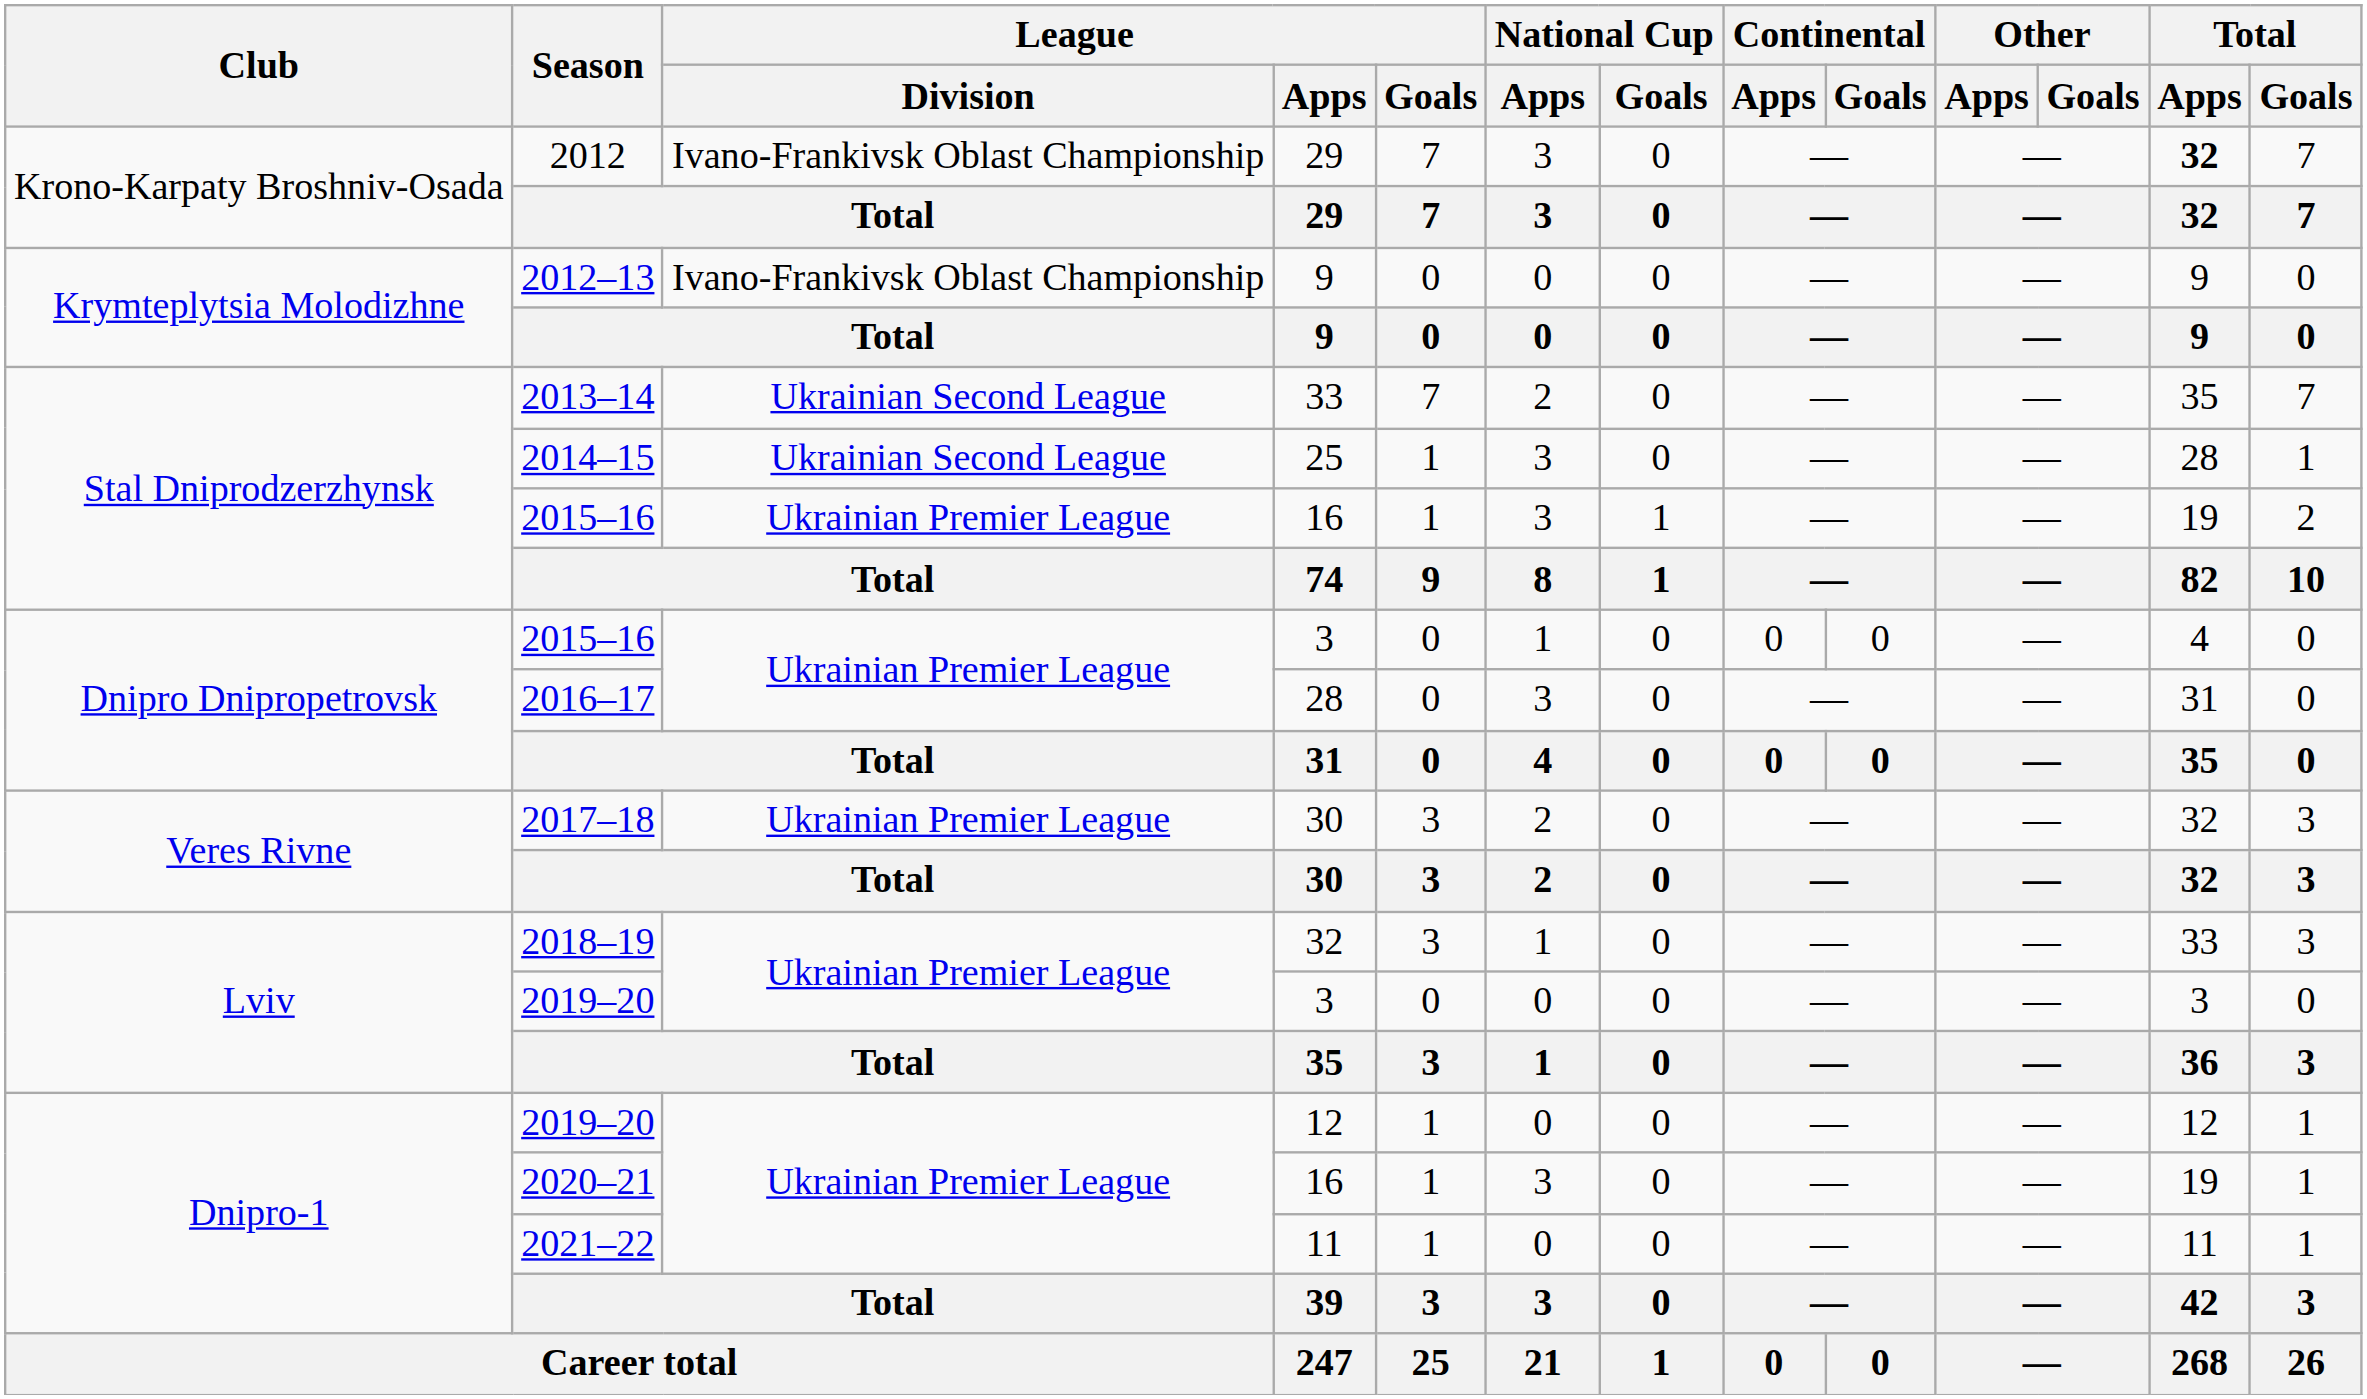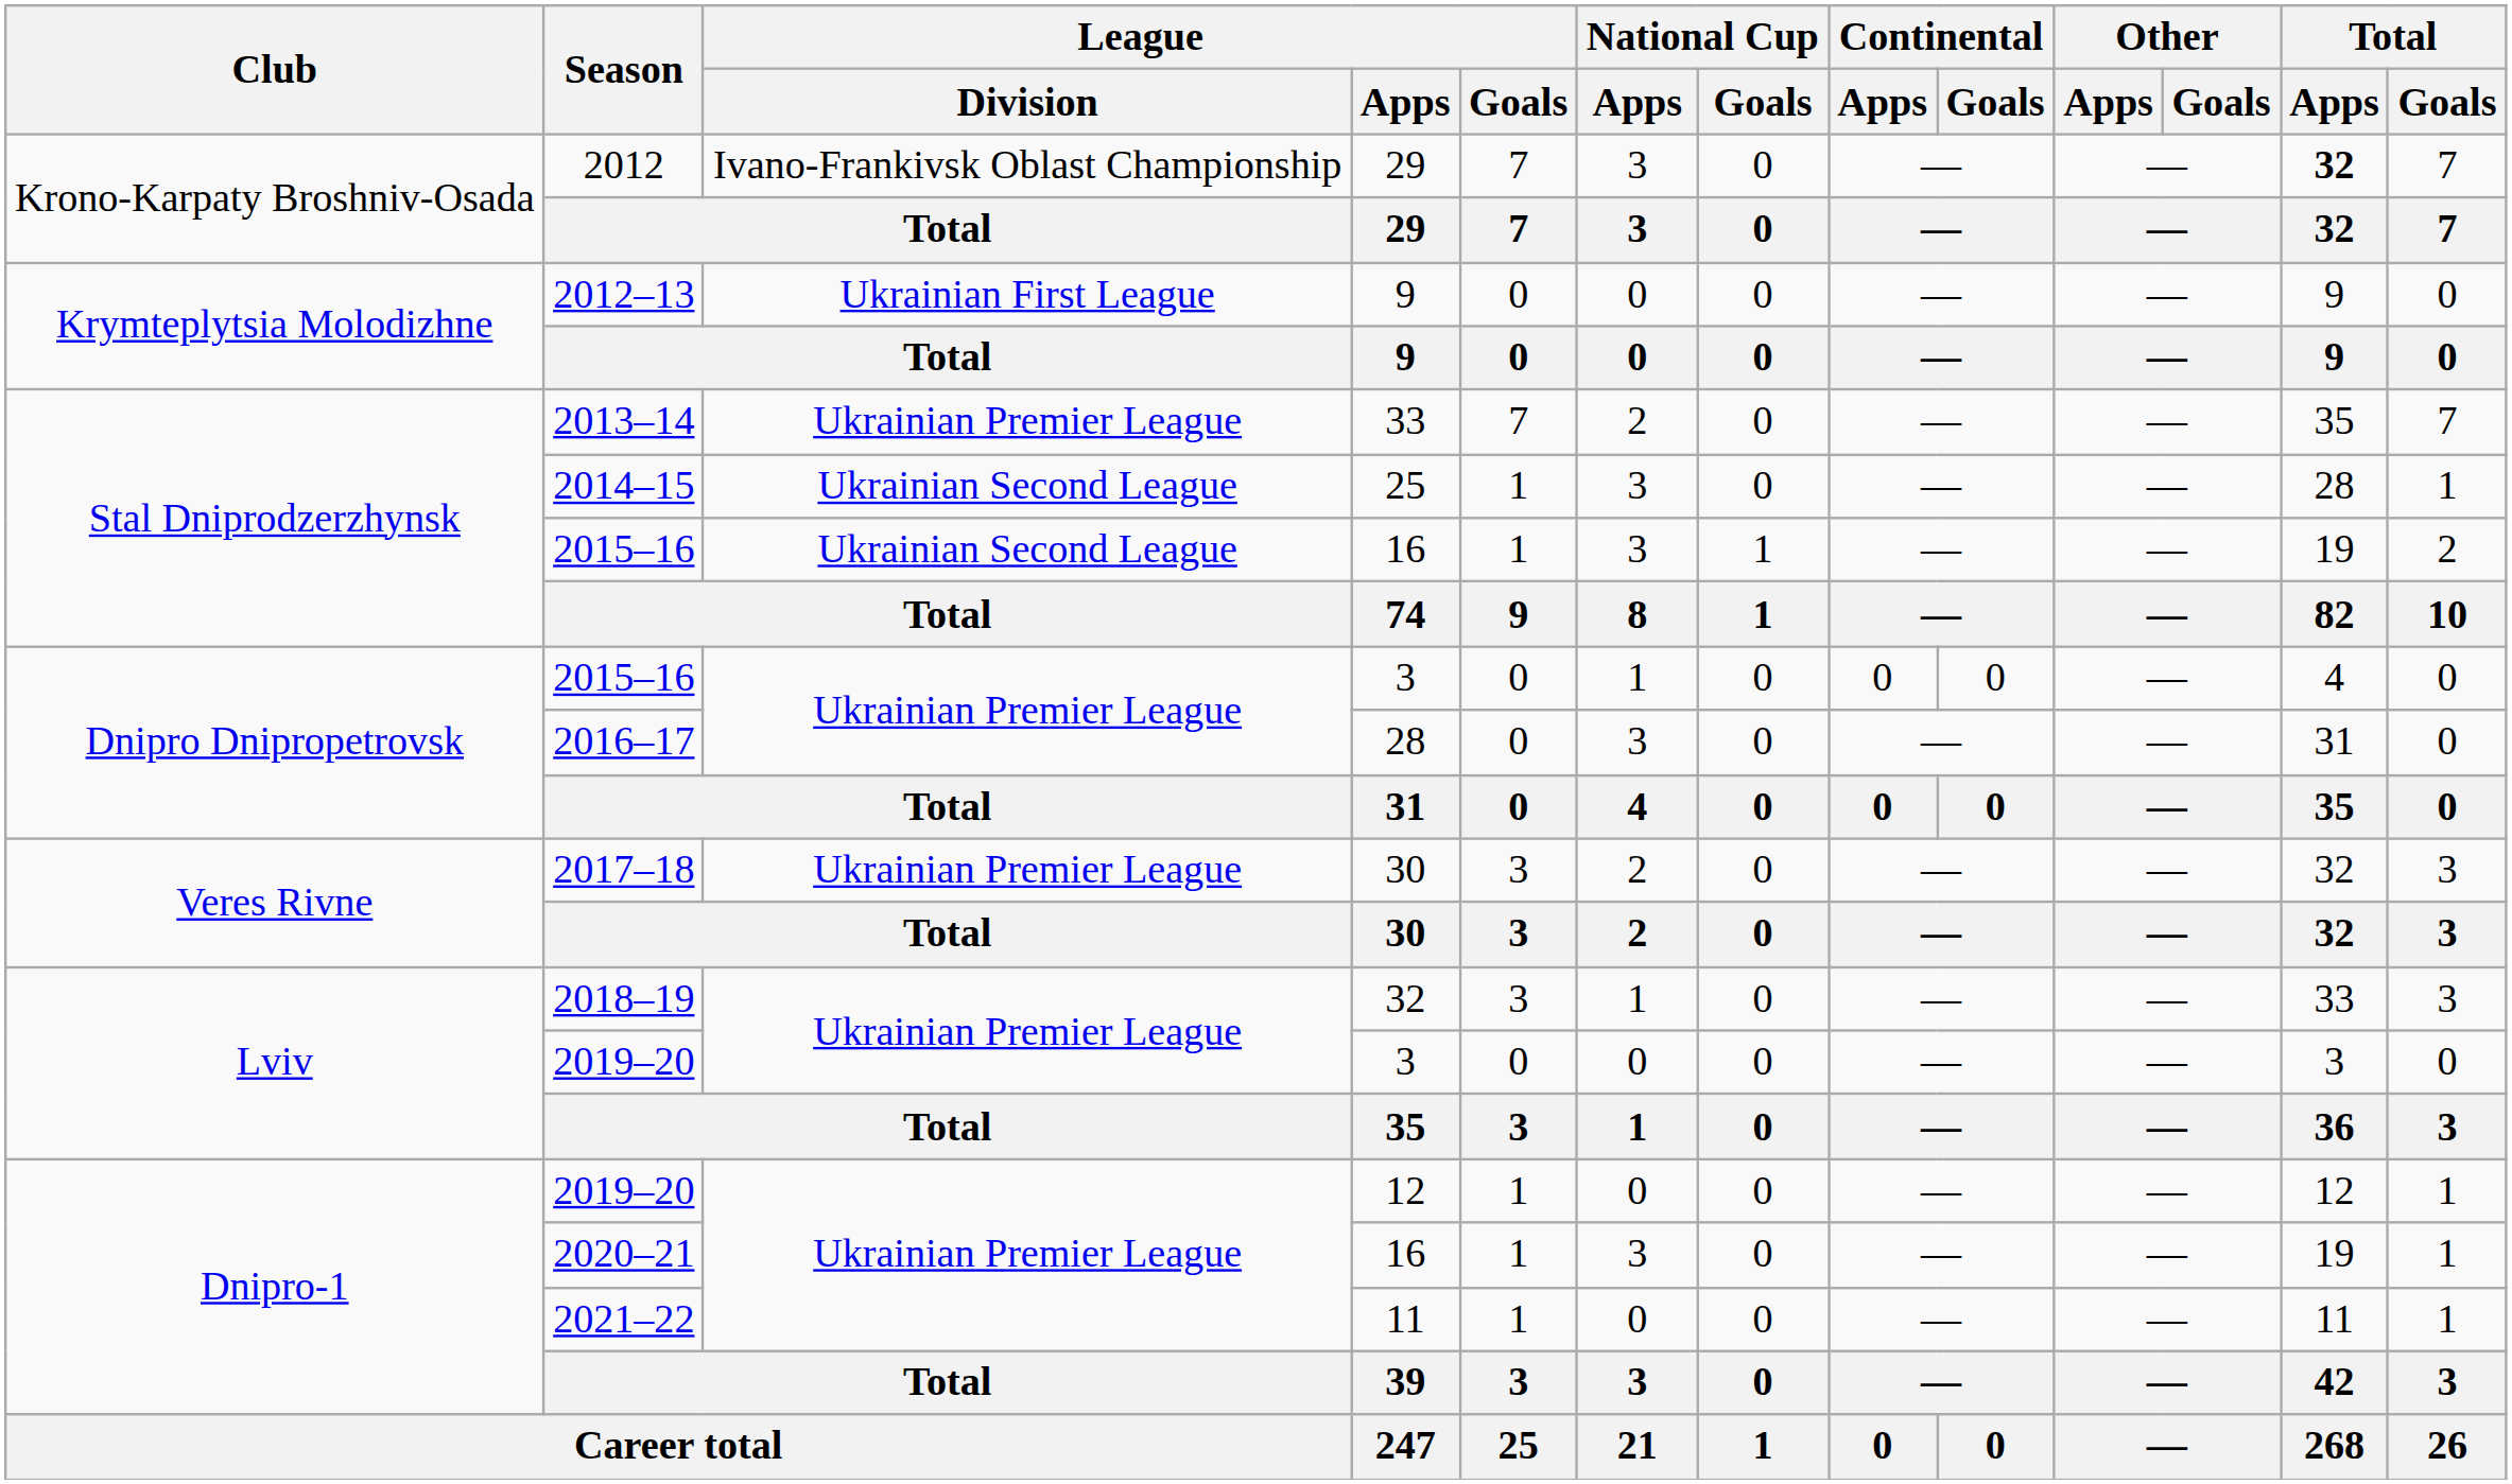2012–13 | League / Division: Ivano-Frankivsk Oblast Championship -> Ukrainian First League
2013–14 | League / Division: Ukrainian Second League -> Ukrainian Premier League
2015–16 / 16 | League / Division: Ukrainian Premier League -> Ukrainian Second League
